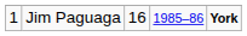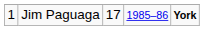Jim Paguaga | column 3: 16 -> 17
